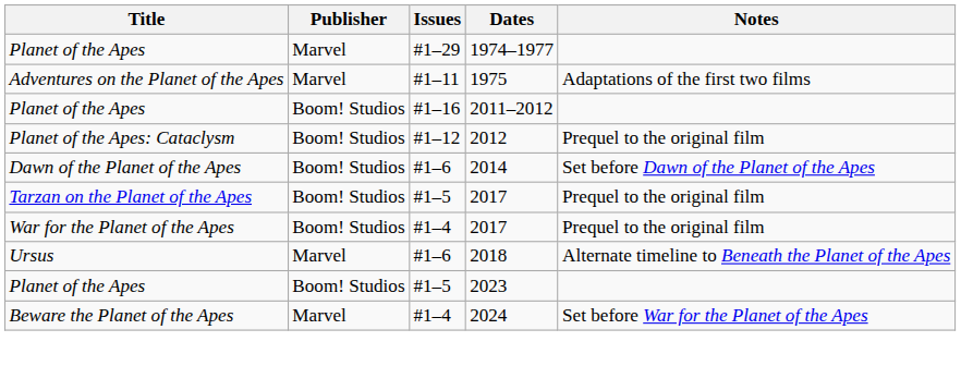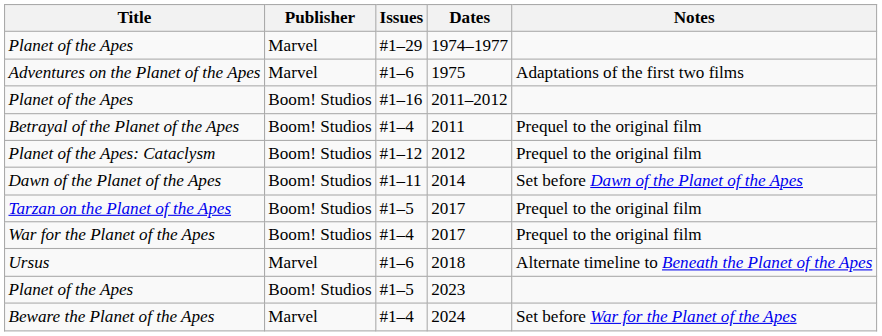1975 | Issues: #1–11 -> #1–6
+ row: Betrayal of the Planet of the Apes | Boom! Studios | #1–4 | 2011 | Prequel to the original film
2014 | Issues: #1–6 -> #1–11
